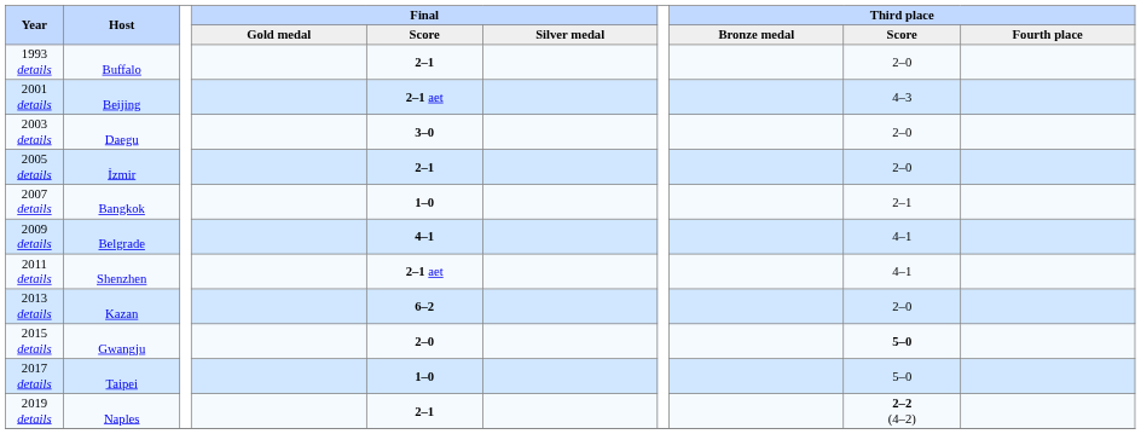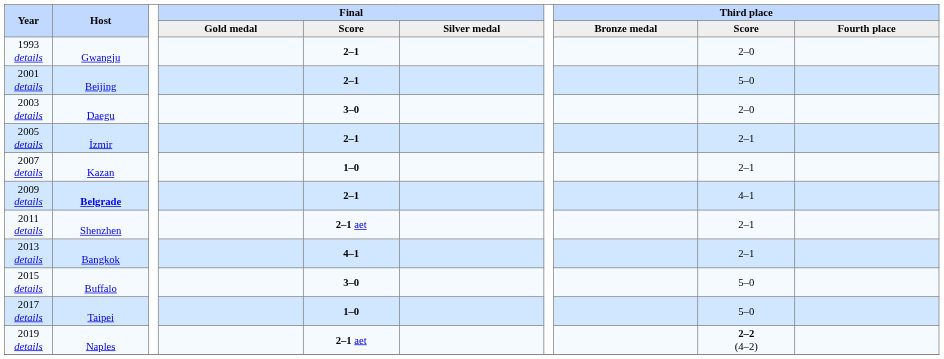1993 details | Host: Buffalo -> Gwangju
2001 details | Final / Score: 2–1 aet -> 2–1
2001 details | Third place / Score: 4–3 -> 5–0
2005 details | Third place / Score: 2–0 -> 2–1
2007 details | Host: Bangkok -> Kazan
2009 details | Host: normal -> bold
2009 details | Final / Score: 4–1 -> 2–1
2011 details | Third place / Score: 4–1 -> 2–1
2013 details | Host: Kazan -> Bangkok
2013 details | Final / Score: 6–2 -> 4–1
2013 details | Third place / Score: 2–0 -> 2–1
2015 details | Host: Gwangju -> Buffalo
2015 details | Final / Score: 2–0 -> 3–0
2015 details | Third place / Score: bold -> normal
2019 details | Final / Score: 2–1 -> 2–1 aet
